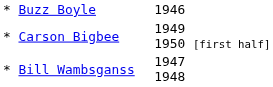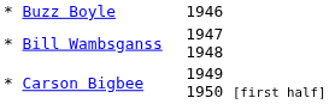rows swapped: * Bill Wambsganss <-> * Carson Bigbee
